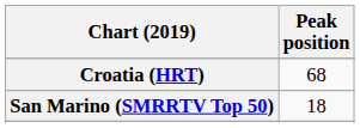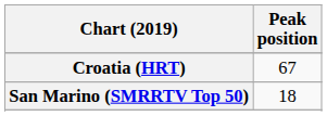Croatia (HRT) | Peak position: 68 -> 67
